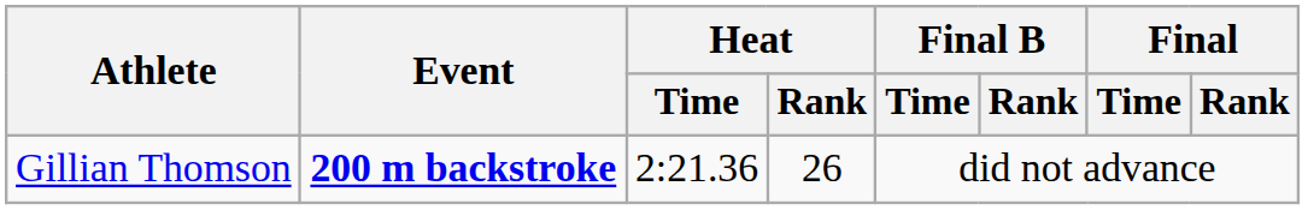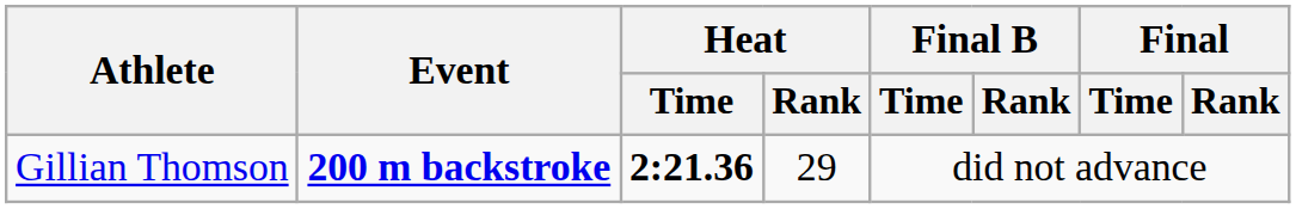Gillian Thomson | Heat / Time: normal -> bold
Gillian Thomson | Heat / Rank: 26 -> 29
